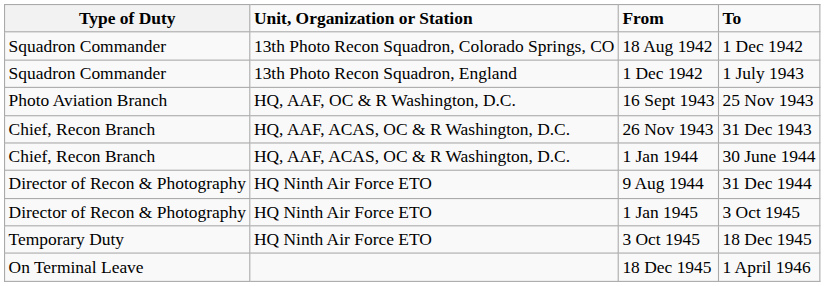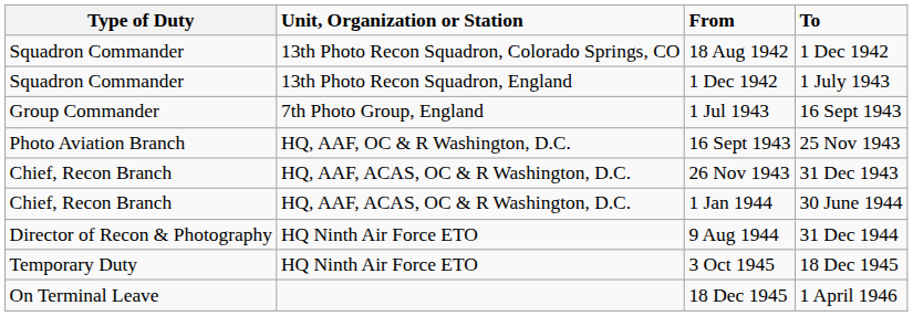+ row: Group Commander | 7th Photo Group, England | 1 Jul 1943 | 16 Sept 1943
- row: Director of Recon & Photography | HQ Ninth Air Force ETO | 1 Jan 1945 | 3 Oct 1945
